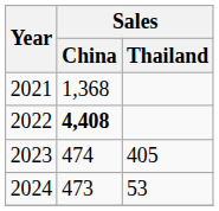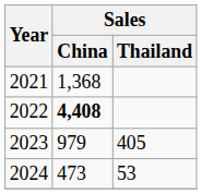2023 | Sales / China: 474 -> 979
